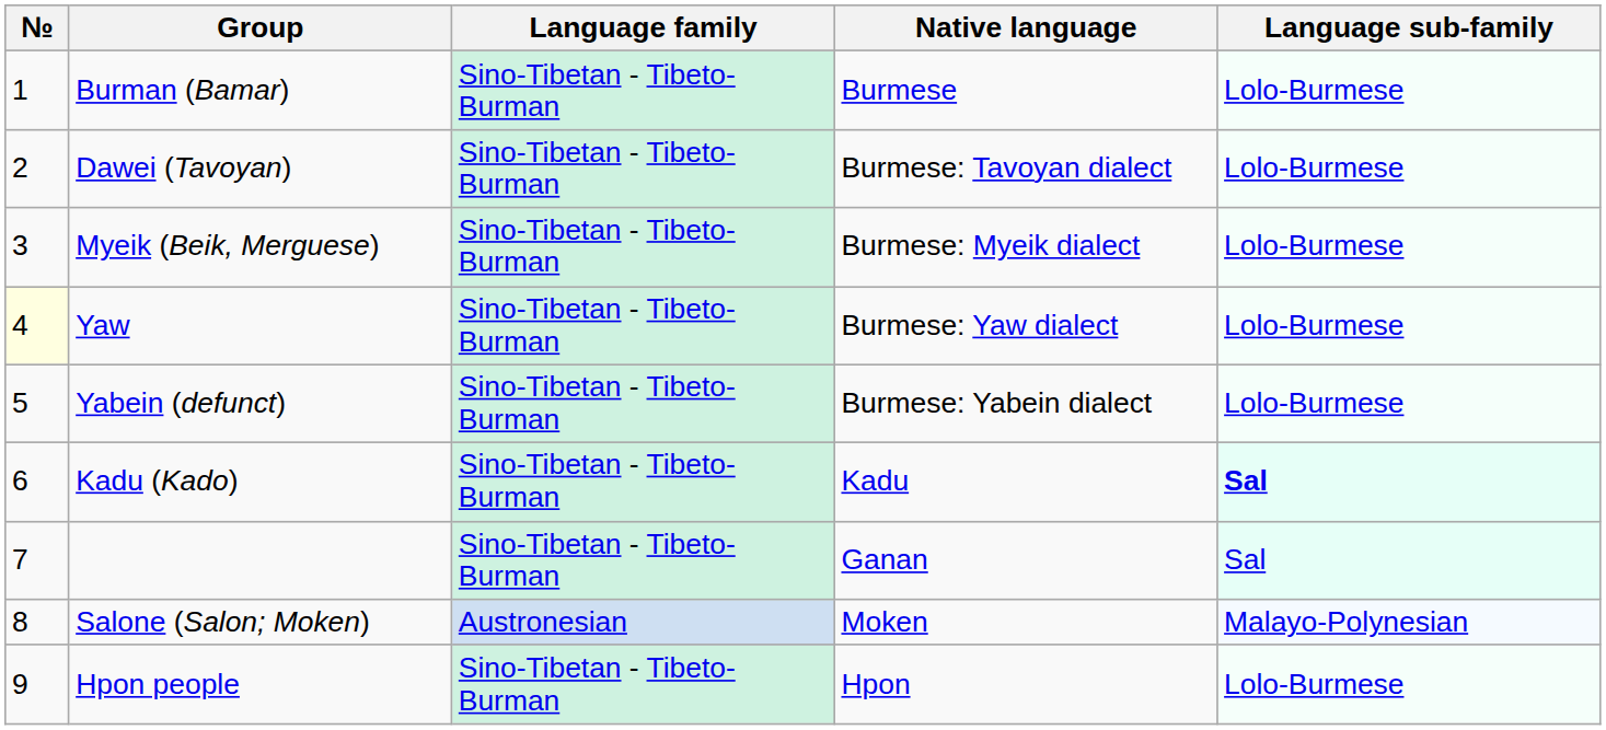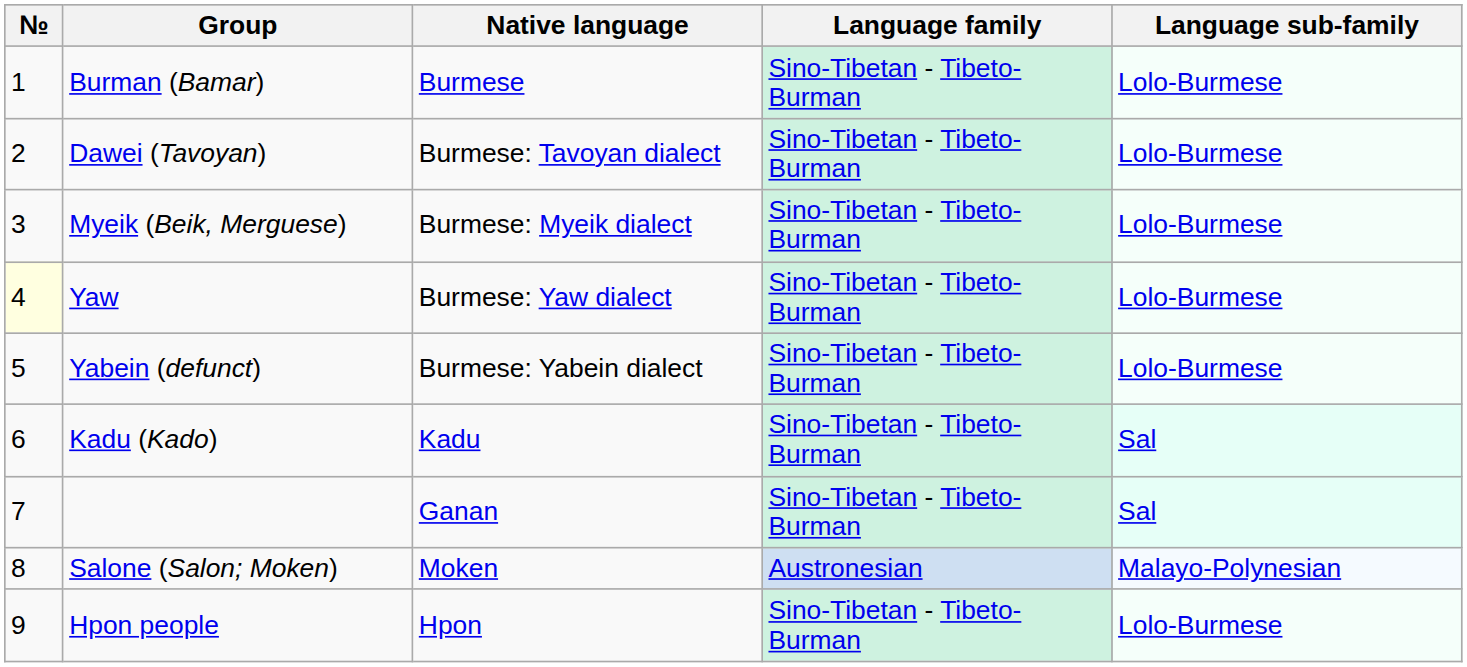columns swapped: Native language <-> Language family
Kadu (Kado) | Language sub-family: bold -> normal
